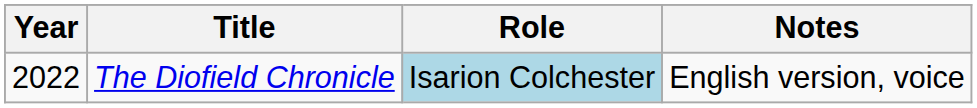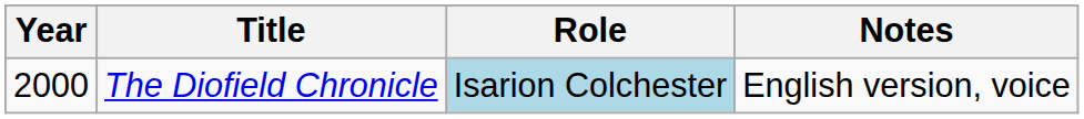The Diofield Chronicle | Year: 2022 -> 2000
